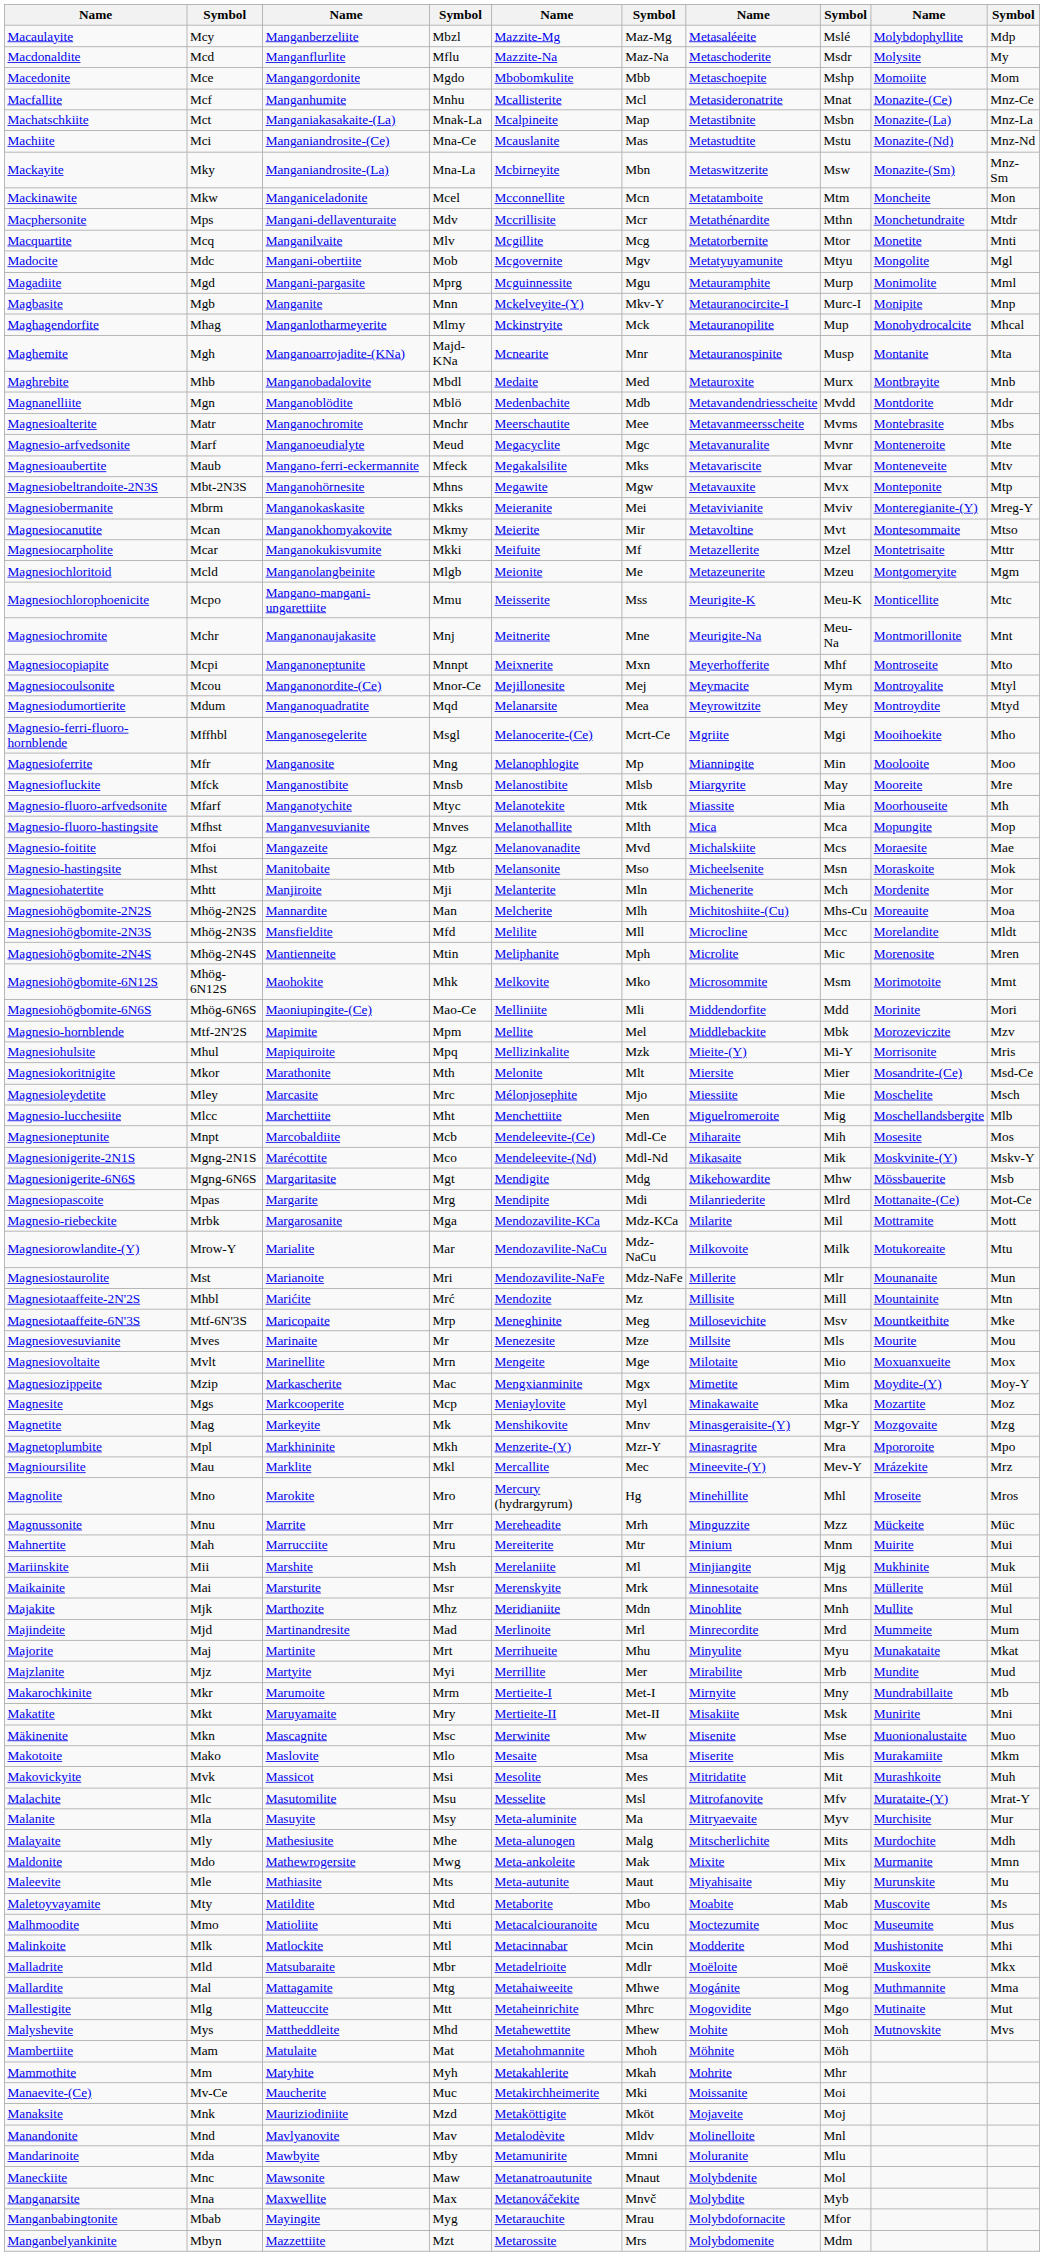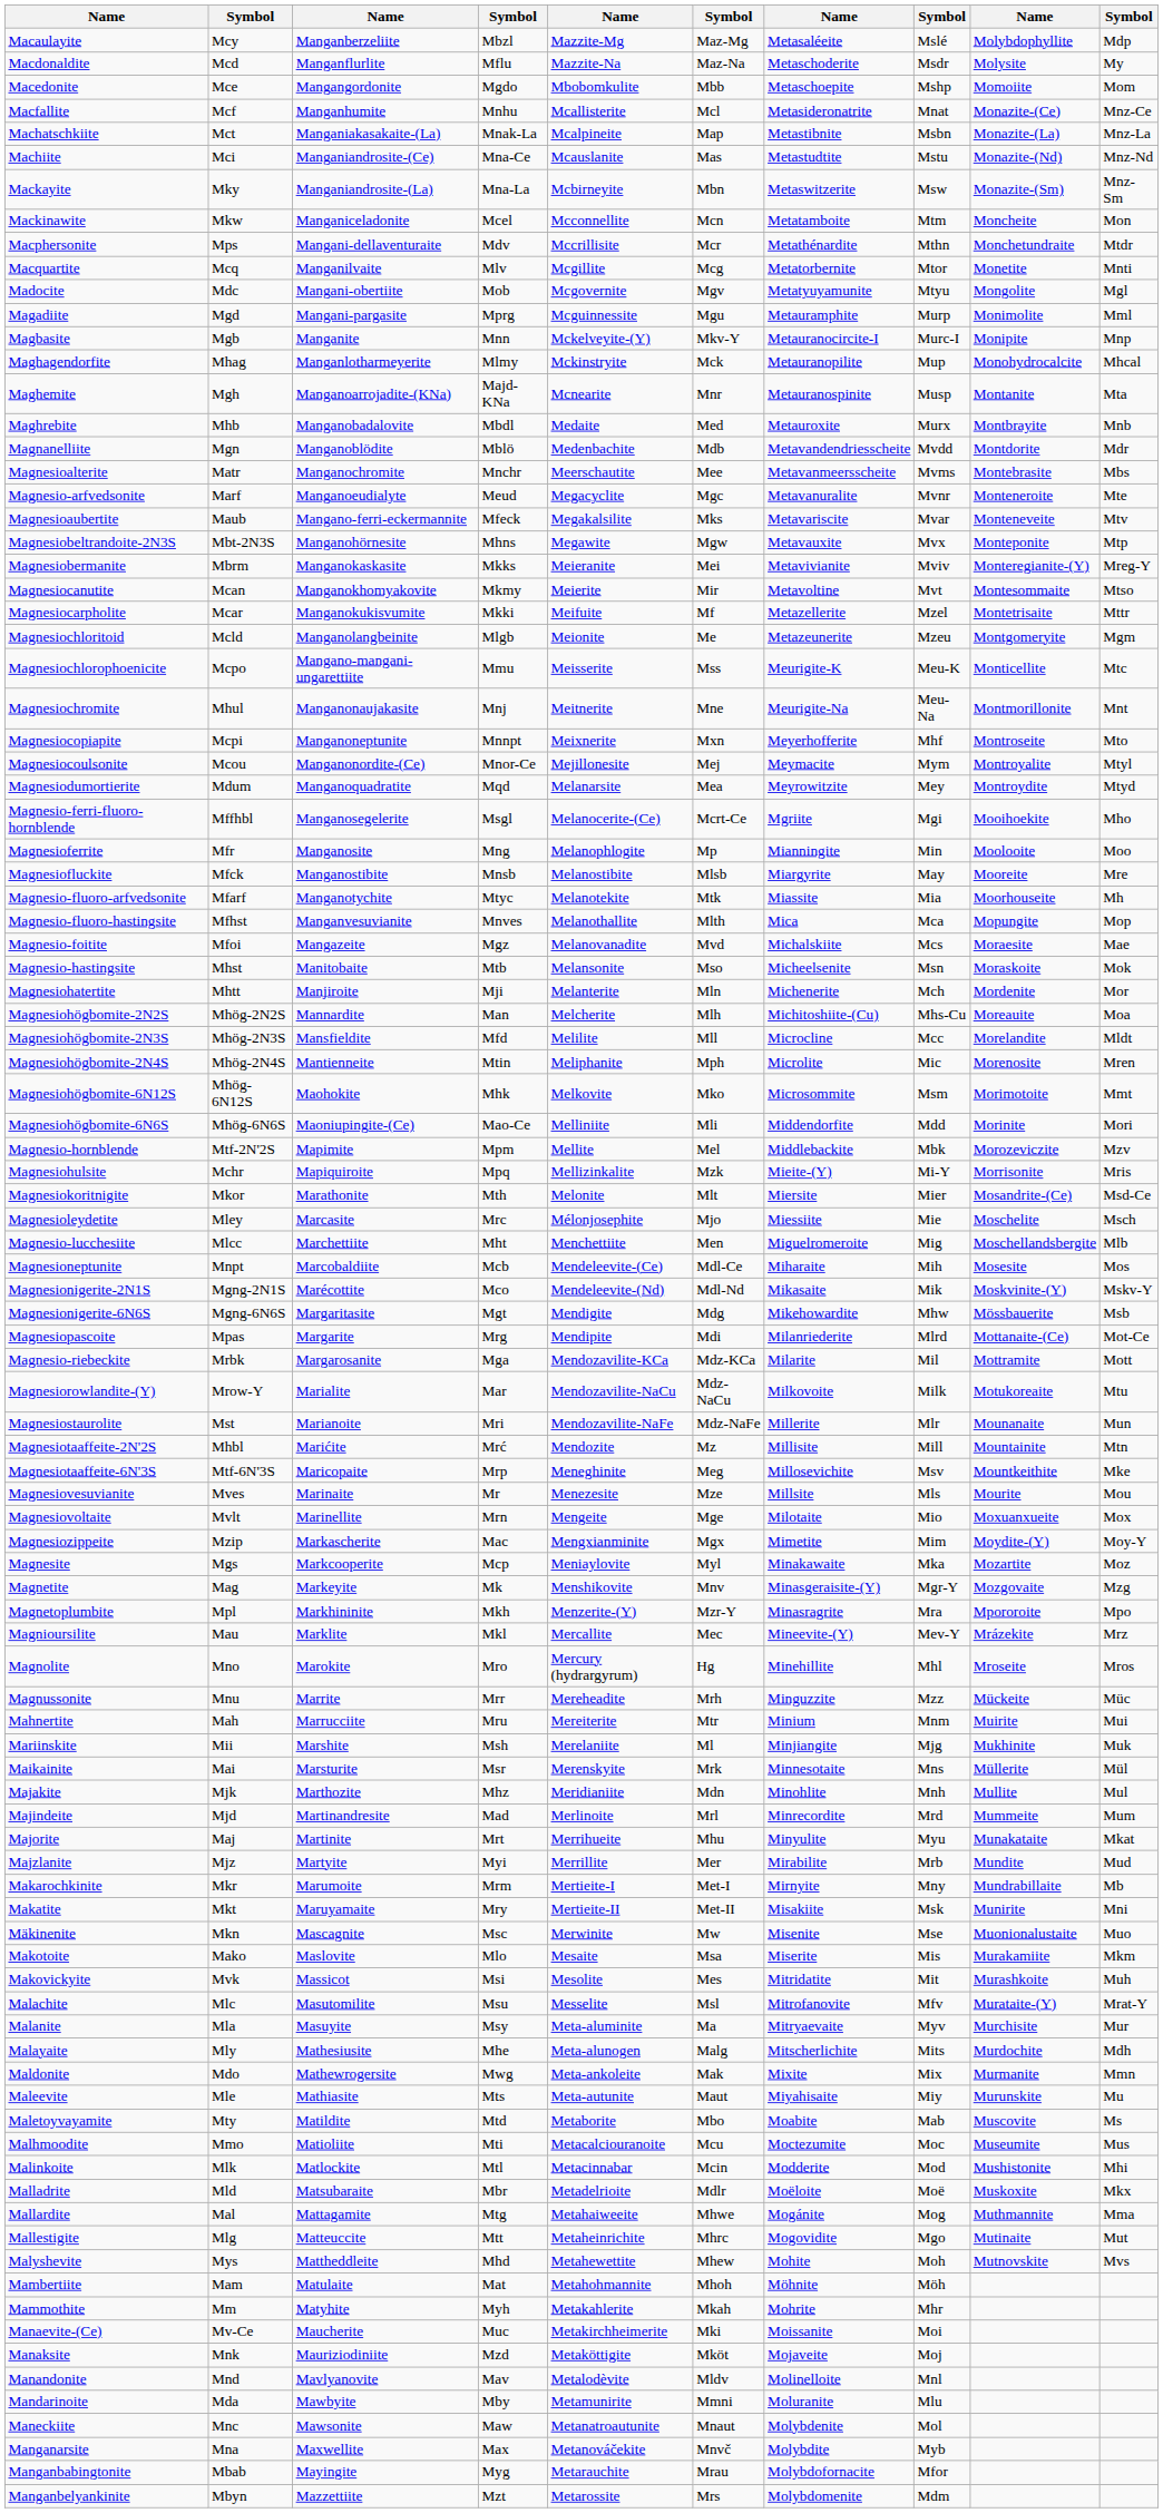Magnesiochromite | column 2: Mchr -> Mhul
Magnesiohulsite | column 2: Mhul -> Mchr
